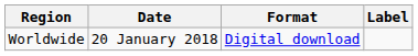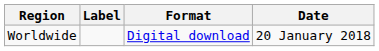columns swapped: Date <-> Label
